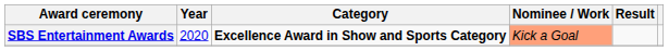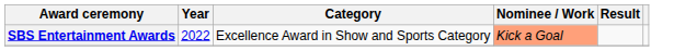SBS Entertainment Awards | Year: 2020 -> 2022
SBS Entertainment Awards | Category: bold -> normal
